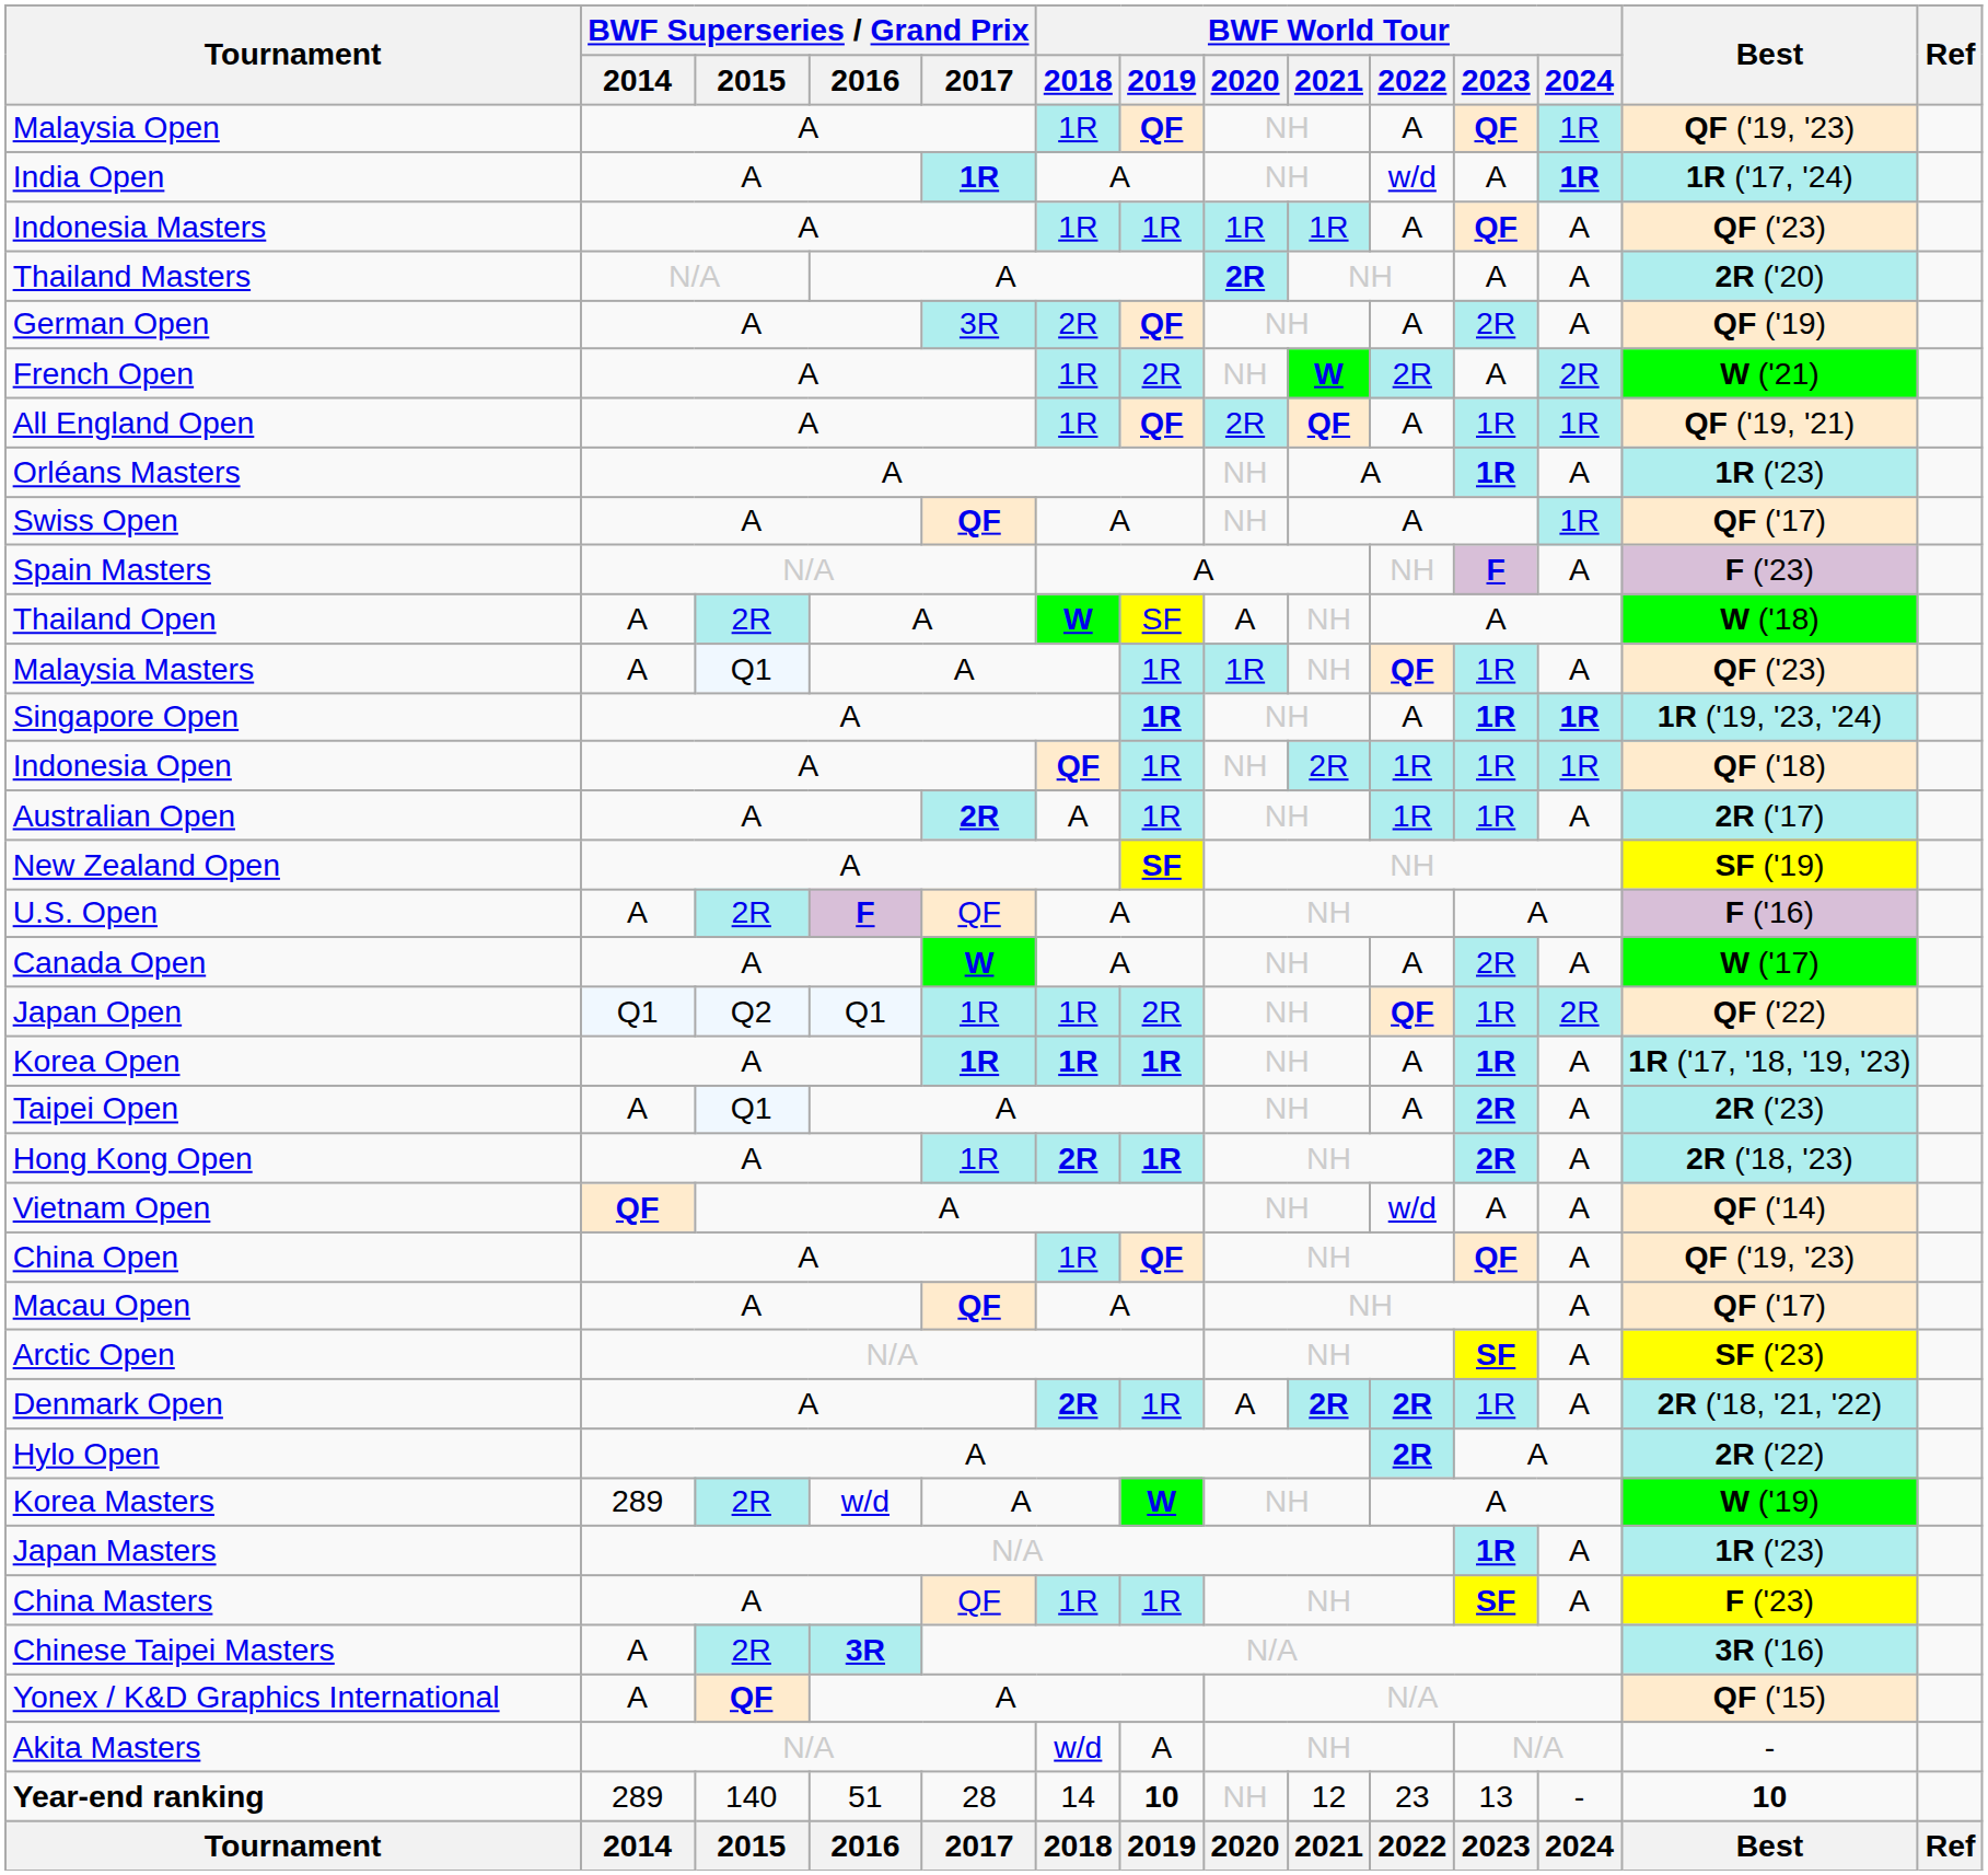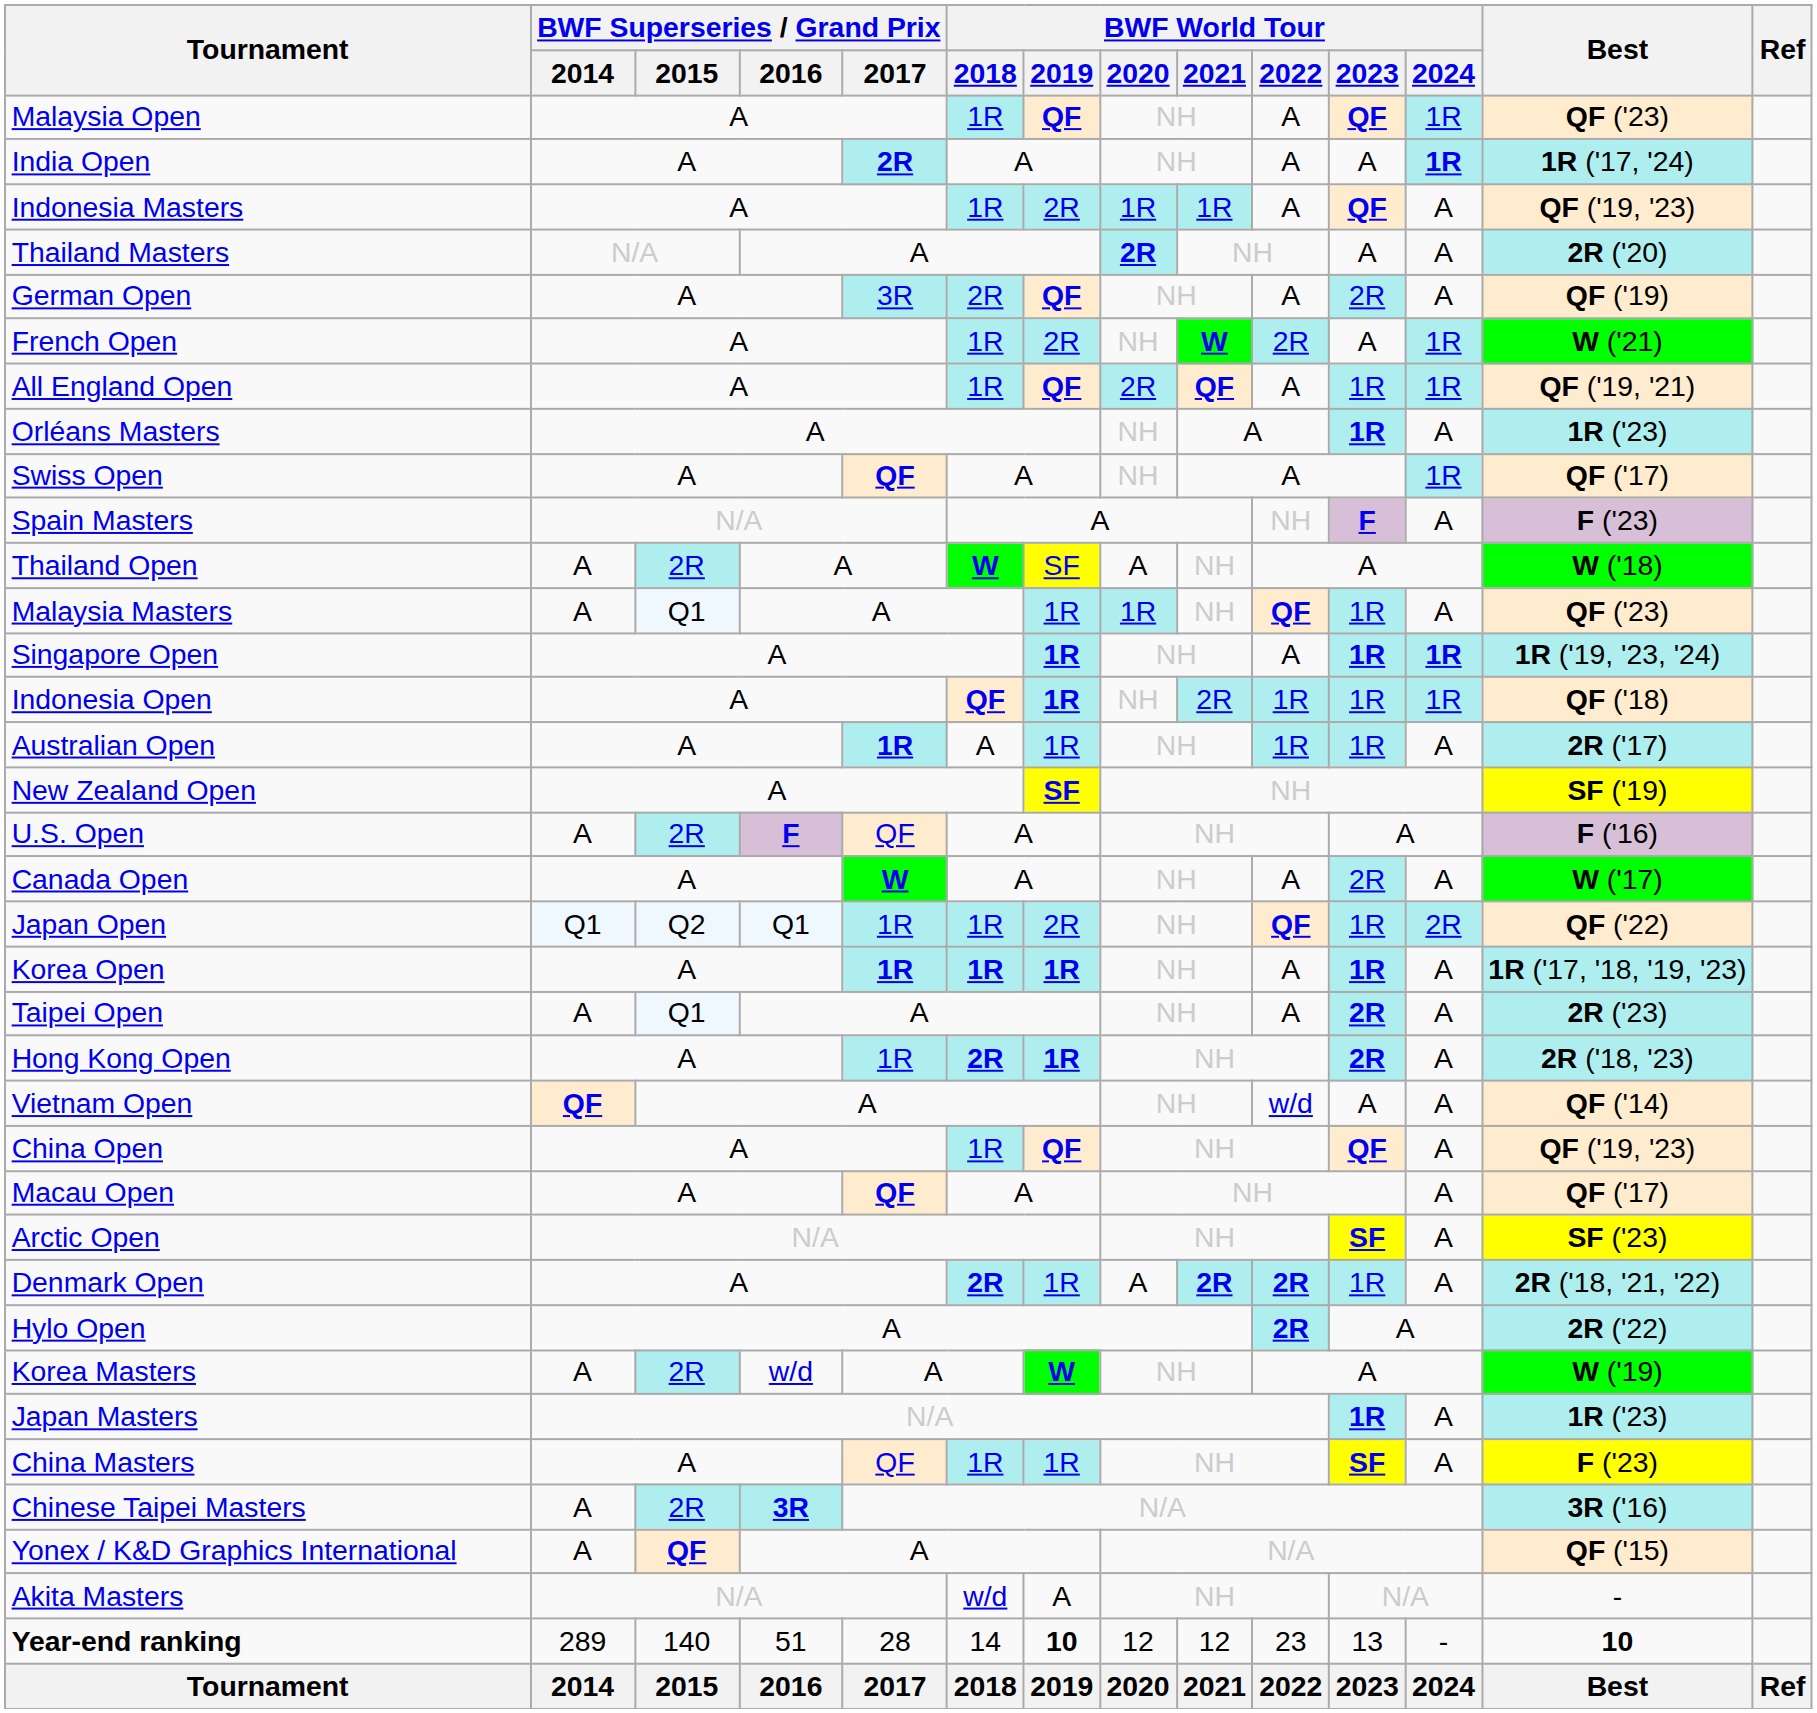Malaysia Open | Best: QF ('19, '23) -> QF ('23)
India Open | BWF Superseries / Grand Prix / 2017: 1R -> 2R
India Open | BWF World Tour / 2022: w/d -> A
Indonesia Masters | BWF World Tour / 2019: 1R -> 2R
Indonesia Masters | Best: QF ('23) -> QF ('19, '23)
French Open | BWF World Tour / 2024: 2R -> 1R
Indonesia Open | BWF World Tour / 2019: normal -> bold
Australian Open | BWF Superseries / Grand Prix / 2017: 2R -> 1R
Korea Masters | BWF Superseries / Grand Prix / 2014: 289 -> A
Year-end ranking | BWF World Tour / 2020: NH -> 12
